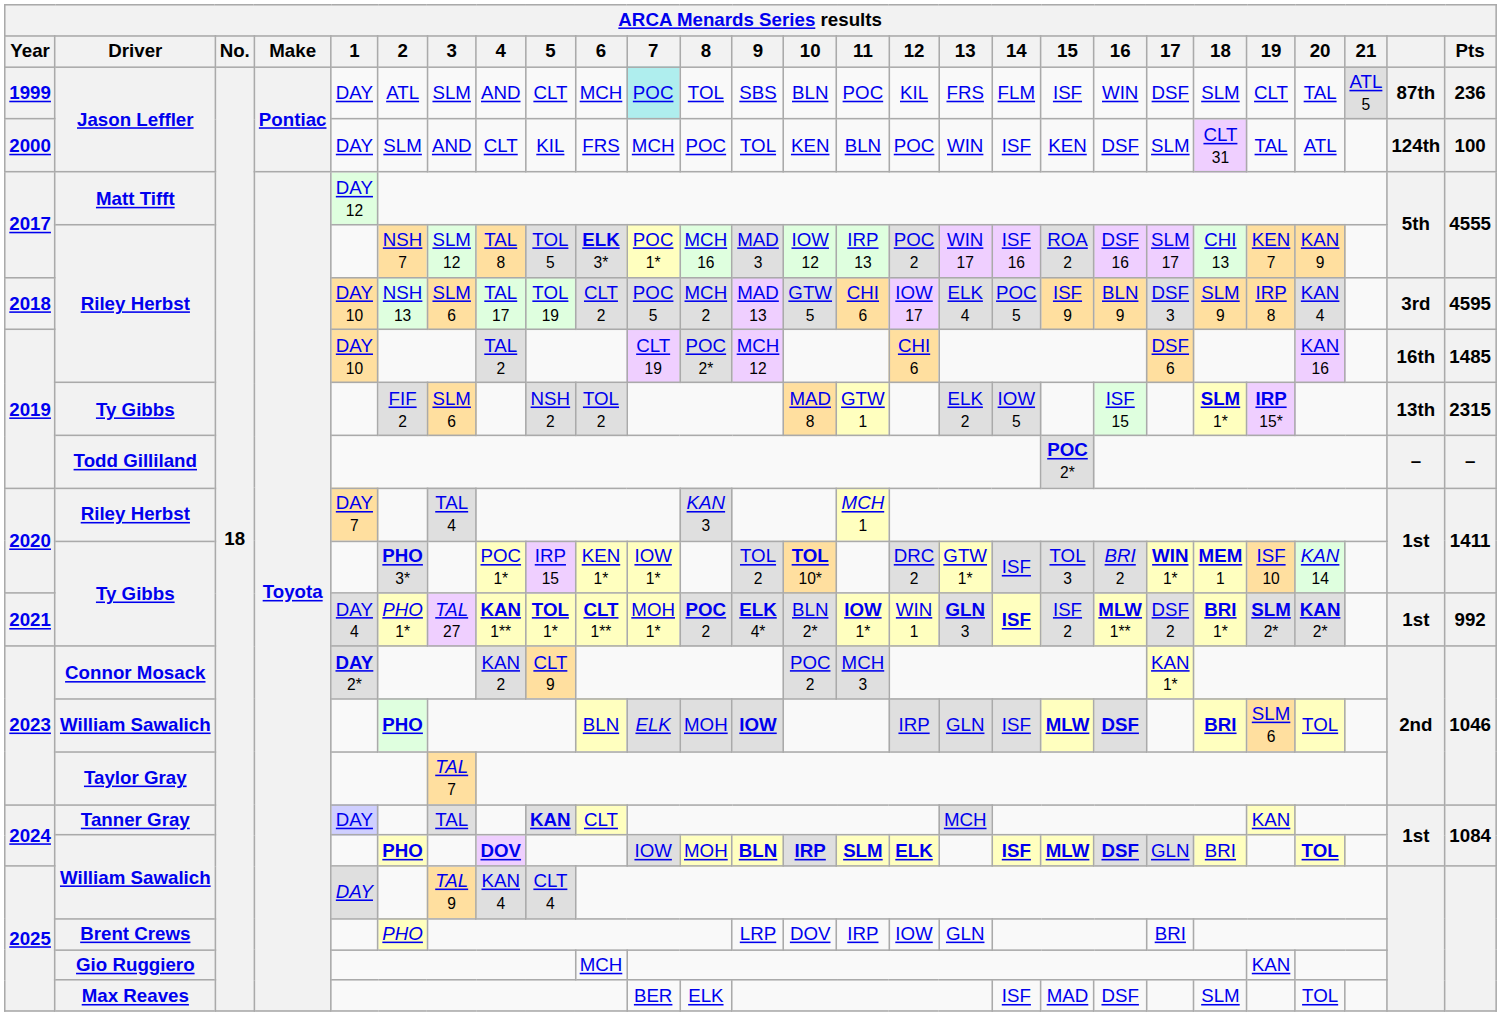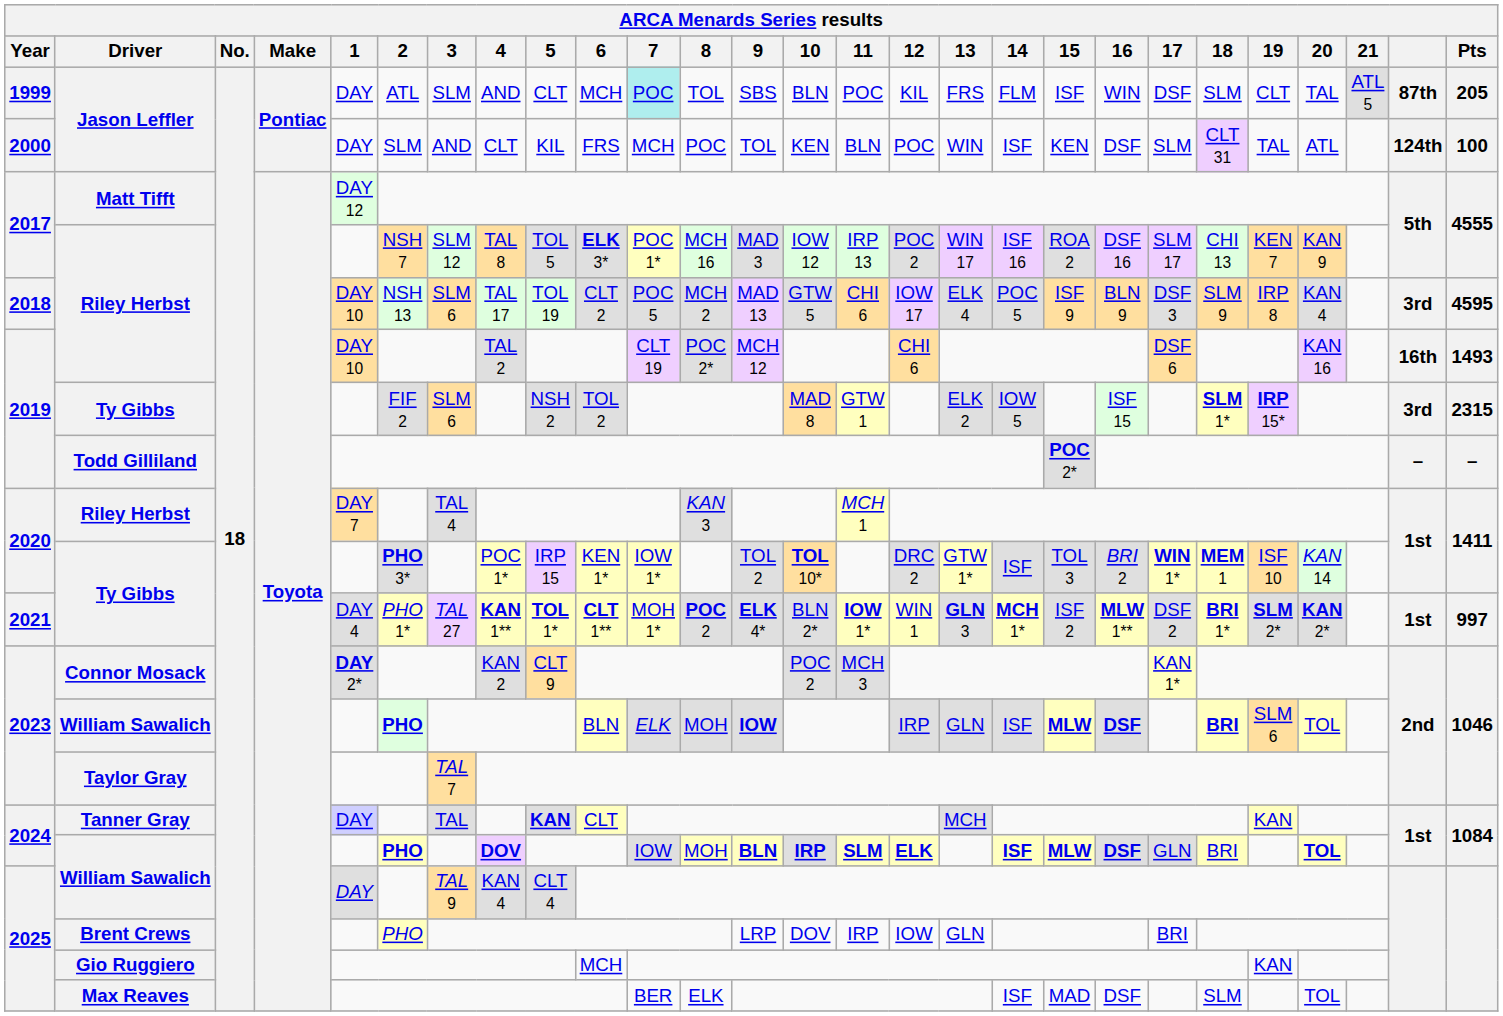1999 / Jason Leffler | Pts: 236 -> 205
2019 / Riley Herbst | Pts: 1485 -> 1493
2019 / Ty Gibbs | column 26: 13th -> 3rd
2021 / Ty Gibbs | 14: ISF -> MCH 1*
2021 / Ty Gibbs | Pts: 992 -> 997
